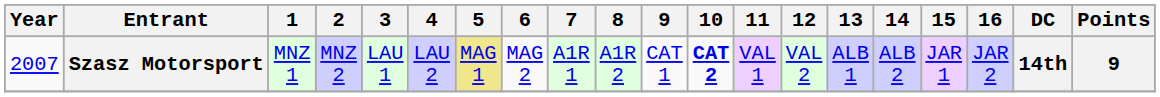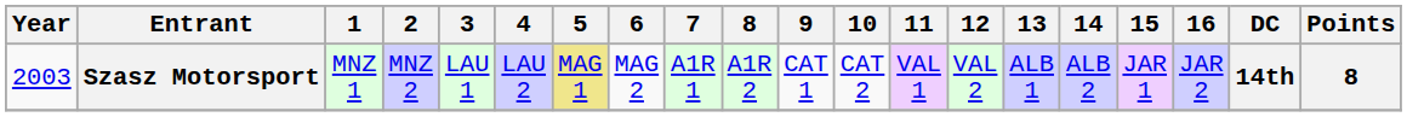Szasz Motorsport | Year: 2007 -> 2003
Szasz Motorsport | 10: bold -> normal
Szasz Motorsport | Points: 9 -> 8
